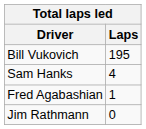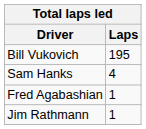Jim Rathmann | Laps: 0 -> 1
